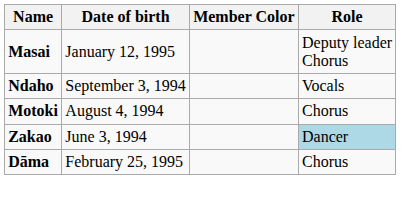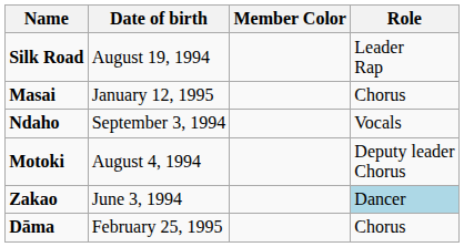+ row: Silk Road | August 19, 1994 | Leader Rap
Masai | Role: Deputy leader Chorus -> Chorus
Motoki | Role: Chorus -> Deputy leader Chorus
